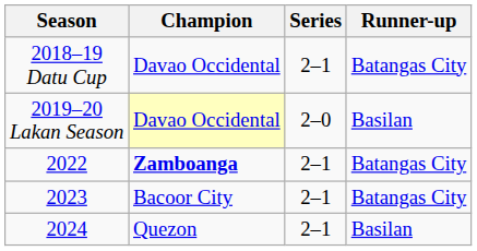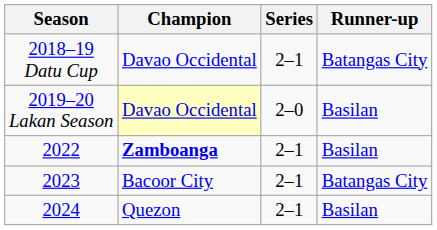2022 | Runner-up: Batangas City -> Basilan
